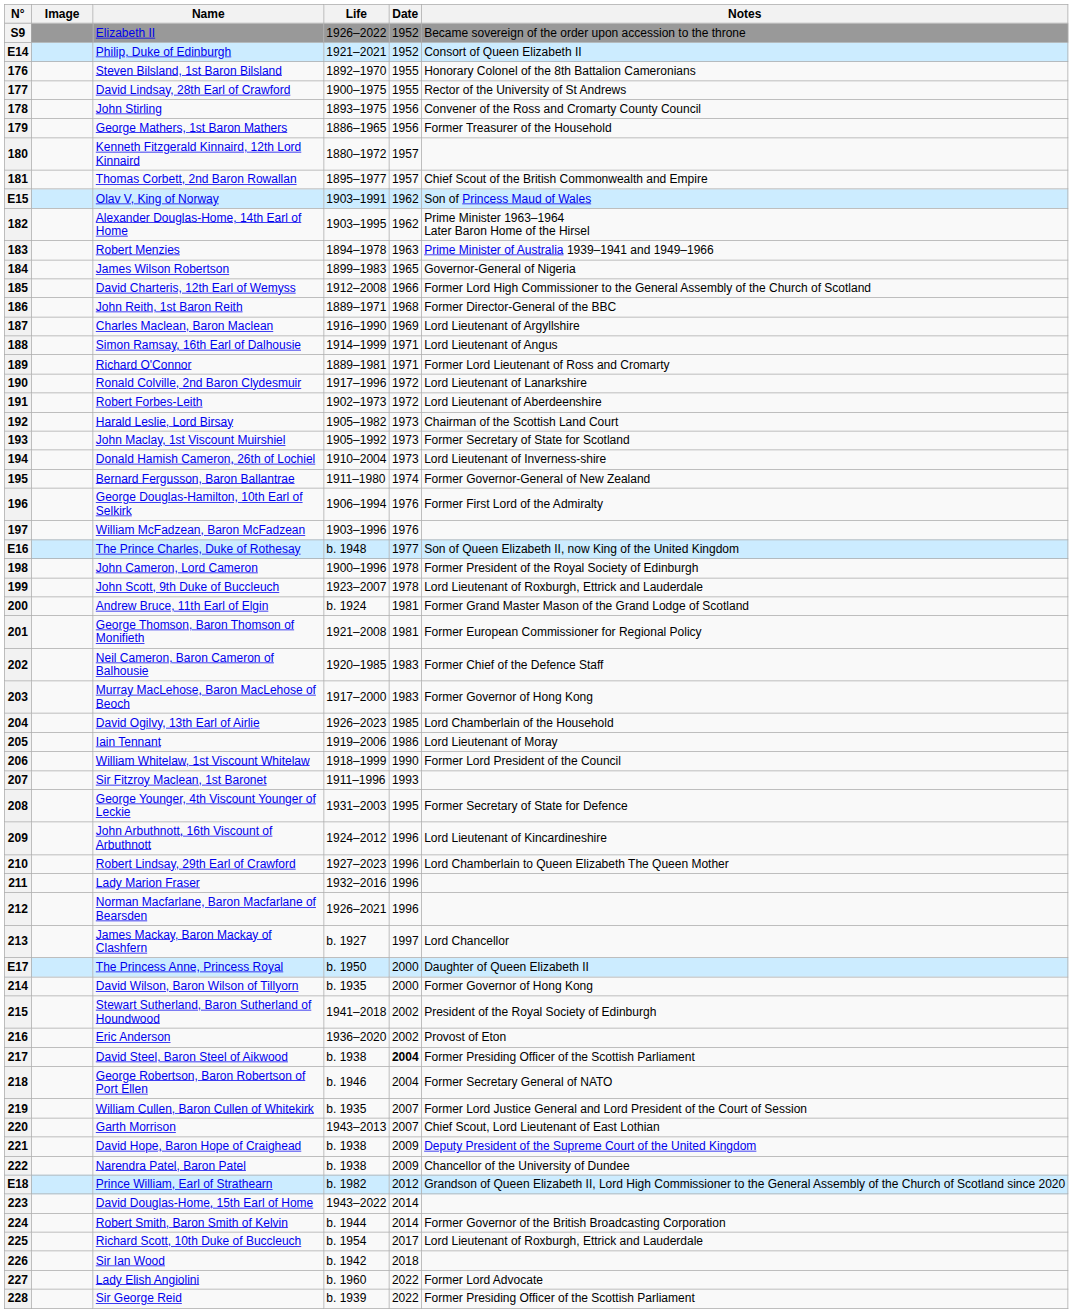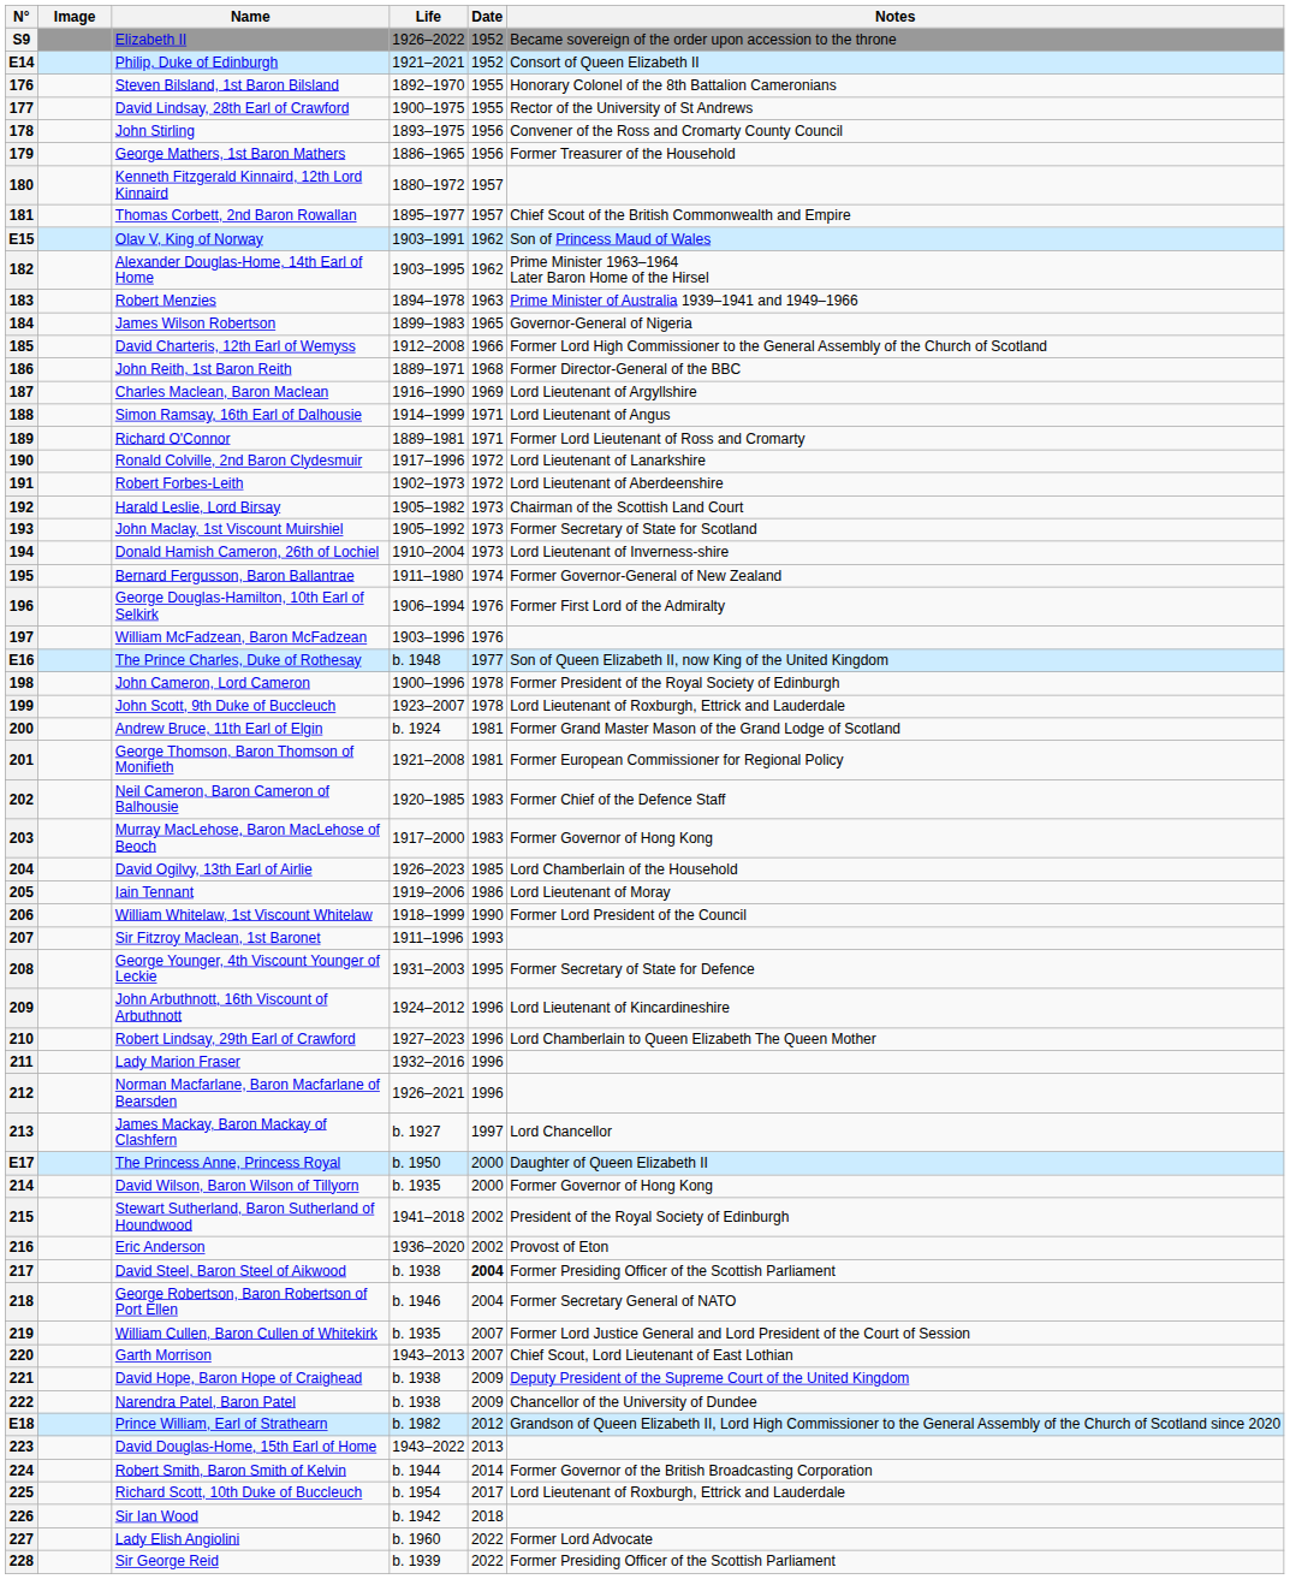223 | Date: 2014 -> 2013
